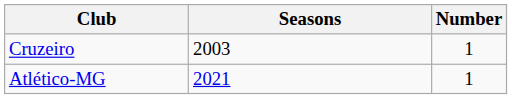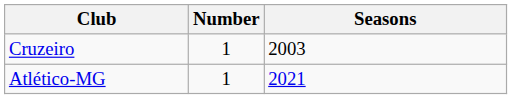columns swapped: Number <-> Seasons
